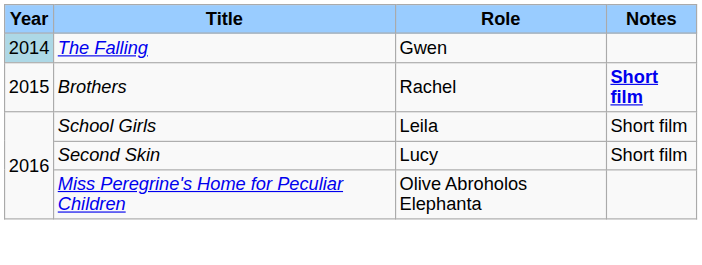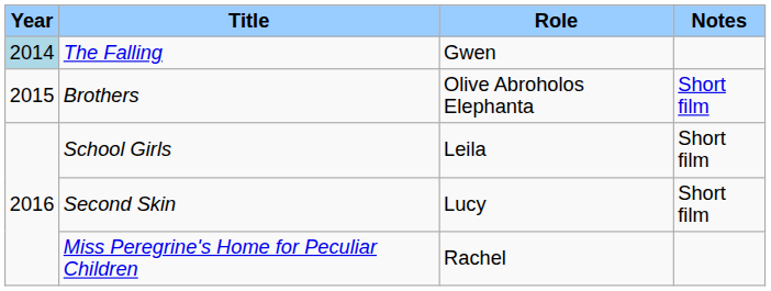Brothers | Role: Rachel -> Olive Abroholos Elephanta
Brothers | Notes: bold -> normal
Miss Peregrine's Home for Peculiar Children | Role: Olive Abroholos Elephanta -> Rachel
